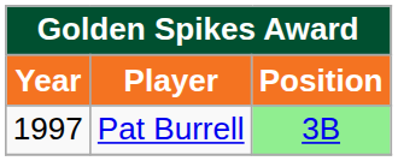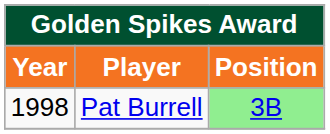Pat Burrell | Year: 1997 -> 1998
